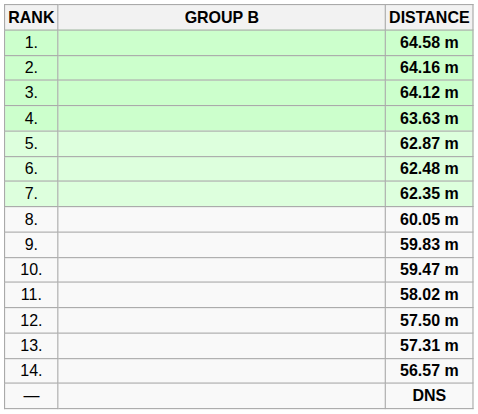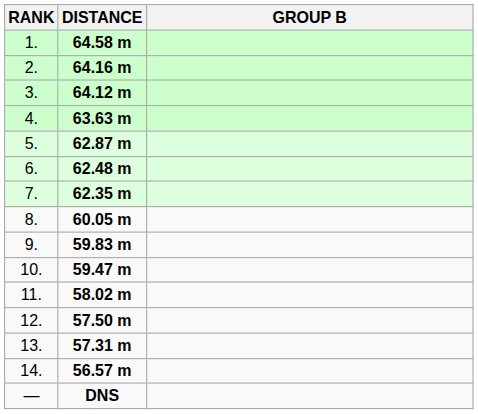columns swapped: GROUP B <-> DISTANCE
